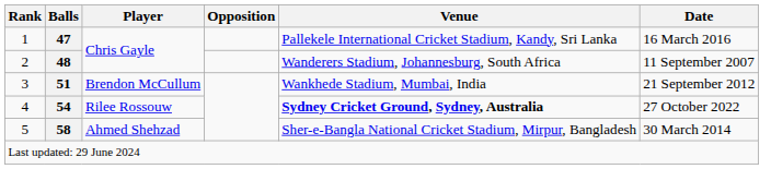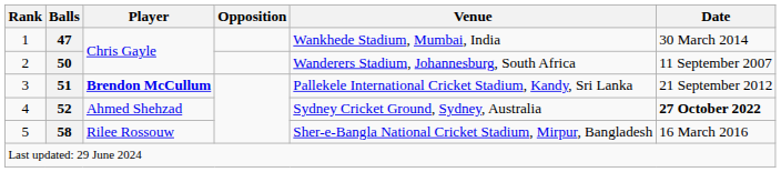1 | Venue: Pallekele International Cricket Stadium, Kandy, Sri Lanka -> Wankhede Stadium, Mumbai, India
1 | Date: 16 March 2016 -> 30 March 2014
2 | Balls: 48 -> 50
3 | Player: normal -> bold
3 | Venue: Wankhede Stadium, Mumbai, India -> Pallekele International Cricket Stadium, Kandy, Sri Lanka
4 | Balls: 54 -> 52
4 | Player: Rilee Rossouw -> Ahmed Shehzad
4 | Venue: bold -> normal
4 | Date: normal -> bold
5 | Player: Ahmed Shehzad -> Rilee Rossouw
5 | Date: 30 March 2014 -> 16 March 2016
